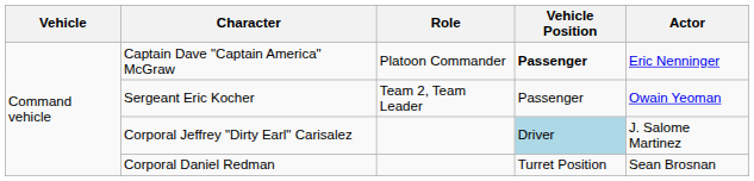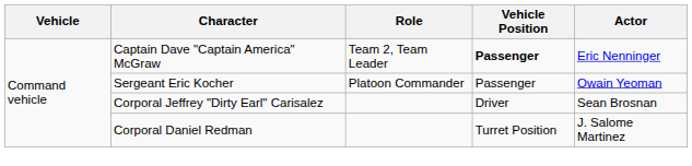Captain Dave "Captain America" McGraw | Role: Platoon Commander -> Team 2, Team Leader
Sergeant Eric Kocher | Role: Team 2, Team Leader -> Platoon Commander
Corporal Jeffrey "Dirty Earl" Carisalez | Vehicle Position: lightblue background -> no background
Corporal Jeffrey "Dirty Earl" Carisalez | Actor: J. Salome Martinez -> Sean Brosnan
Corporal Daniel Redman | Actor: Sean Brosnan -> J. Salome Martinez
